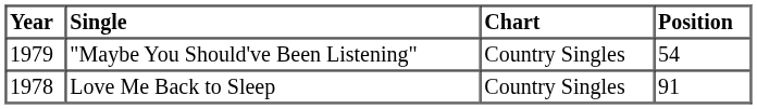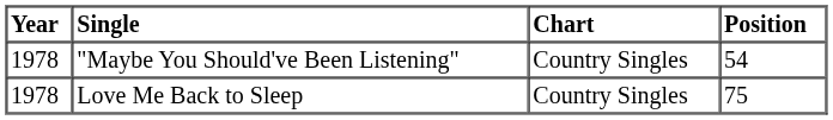"Maybe You Should've Been Listening" | Year: 1979 -> 1978
Love Me Back to Sleep | Position: 91 -> 75
